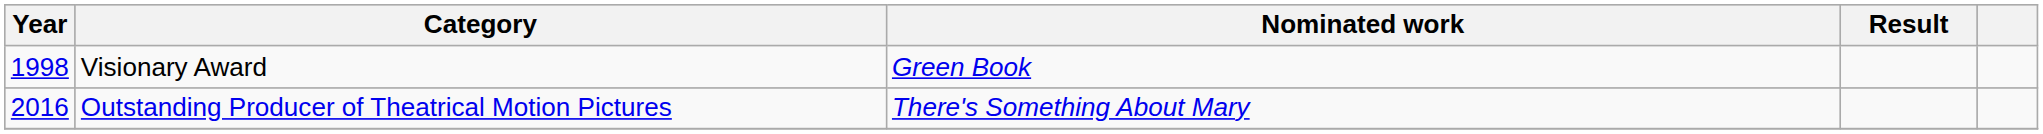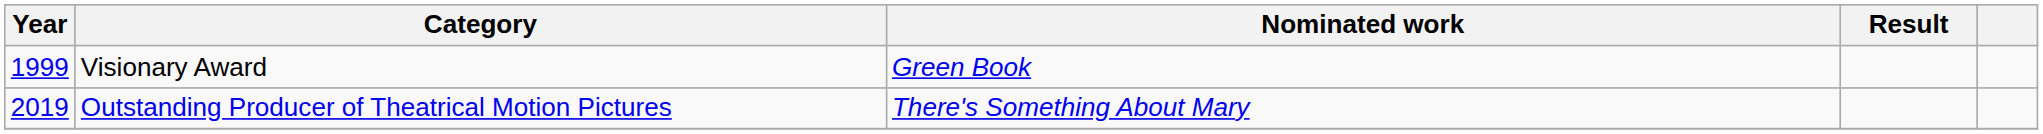Visionary Award | Year: 1998 -> 1999
Outstanding Producer of Theatrical Motion Pictures | Year: 2016 -> 2019
